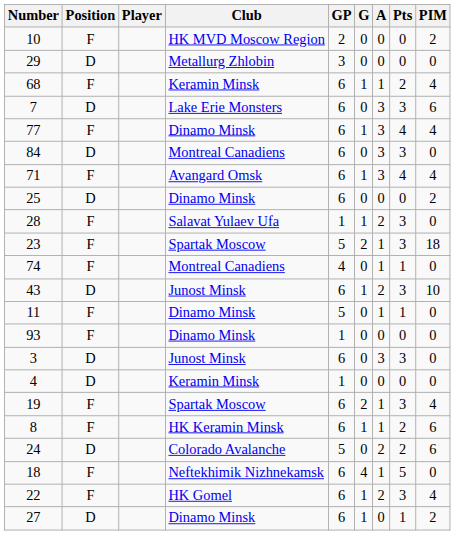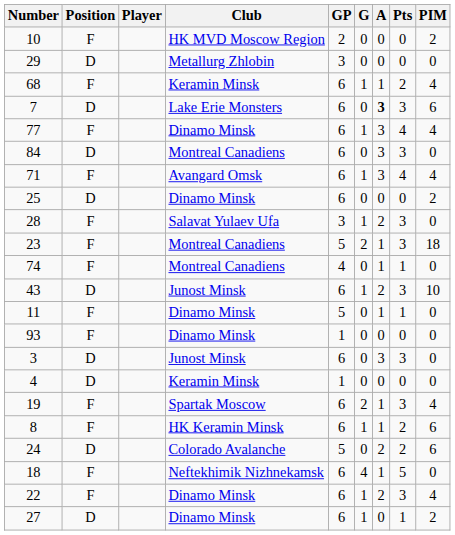7 | A: normal -> bold
28 | GP: 1 -> 3
23 | Club: Spartak Moscow -> Montreal Canadiens
22 | Club: HK Gomel -> Dinamo Minsk
